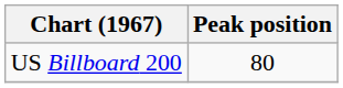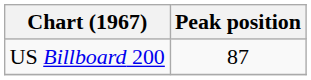US Billboard 200 | Peak position: 80 -> 87
